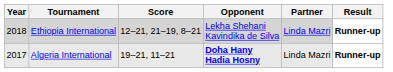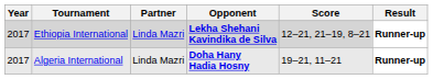columns swapped: Partner <-> Score
Ethiopia International | Year: 2018 -> 2017
Ethiopia International | Opponent: normal -> bold
